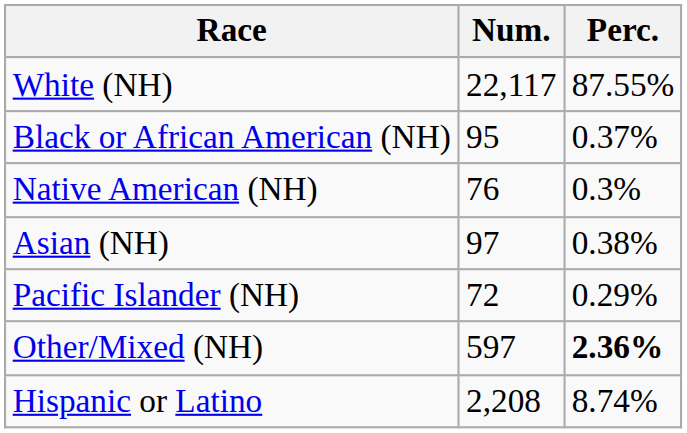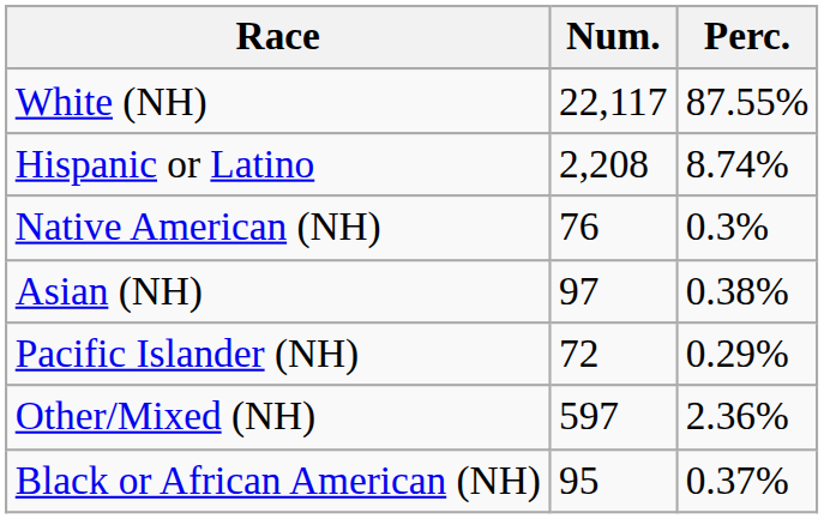rows swapped: Black or African American (NH) <-> Hispanic or Latino
Other/Mixed (NH) | Perc.: bold -> normal
